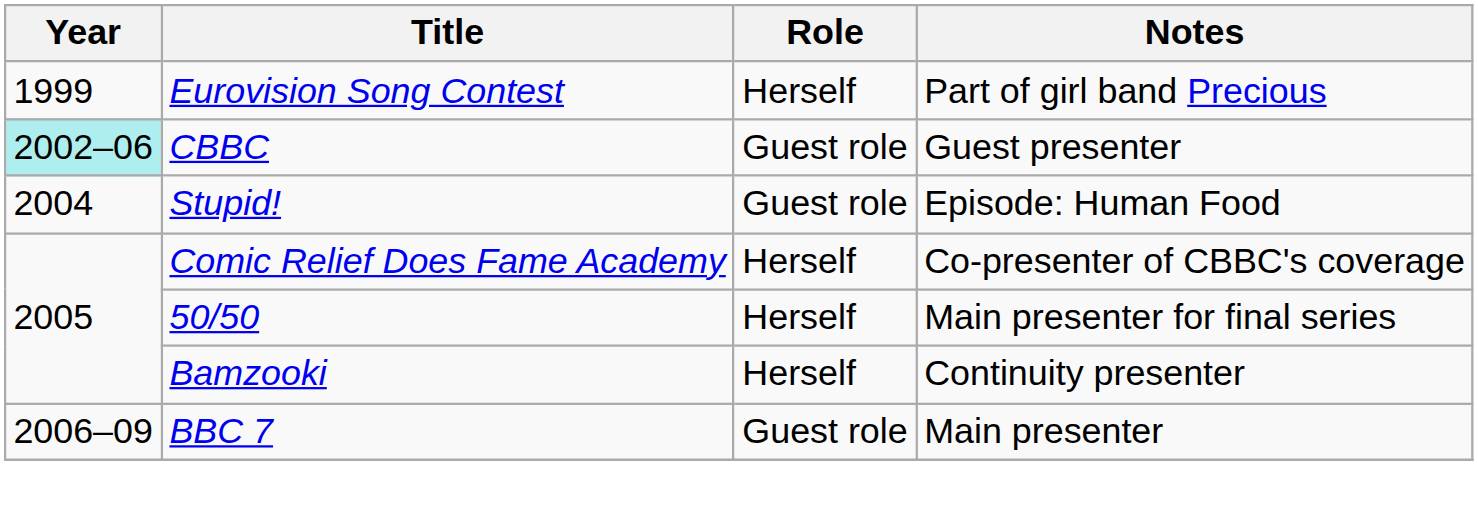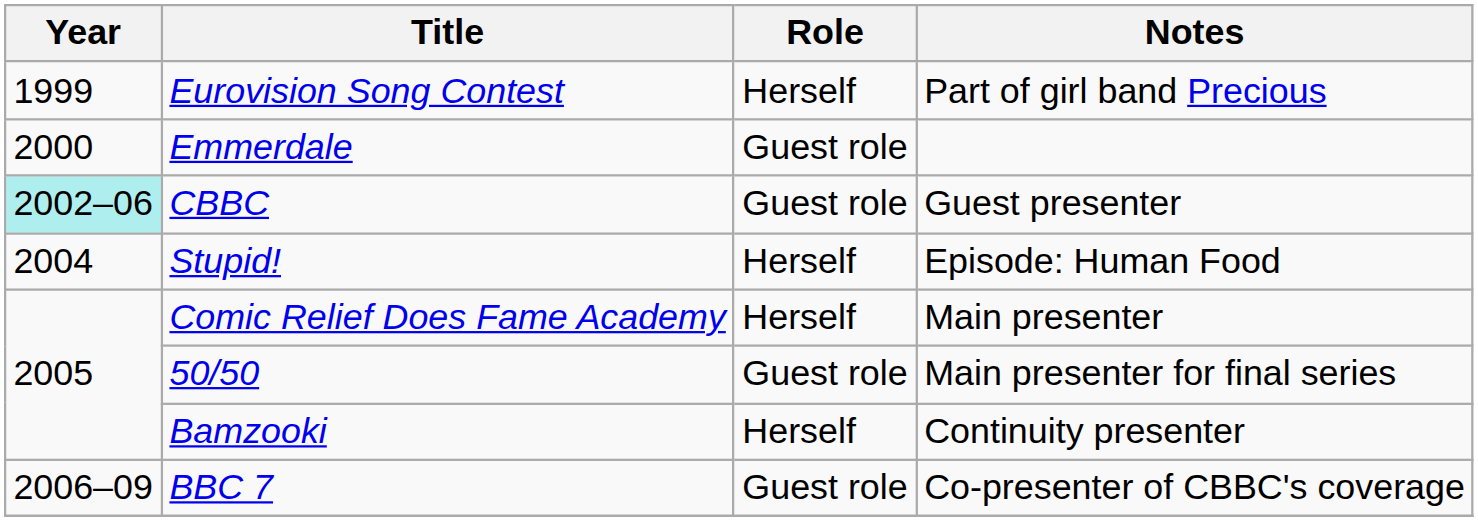+ row: 2000 | Emmerdale | Guest role
Stupid! | Role: Guest role -> Herself
Comic Relief Does Fame Academy | Notes: Co-presenter of CBBC's coverage -> Main presenter
50/50 | Role: Herself -> Guest role
BBC 7 | Notes: Main presenter -> Co-presenter of CBBC's coverage
